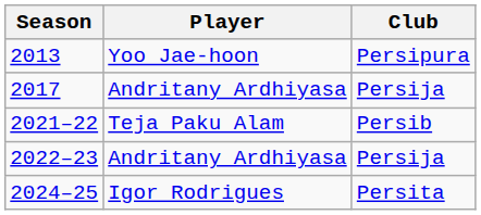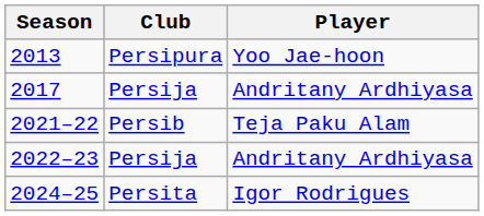columns swapped: Player <-> Club
